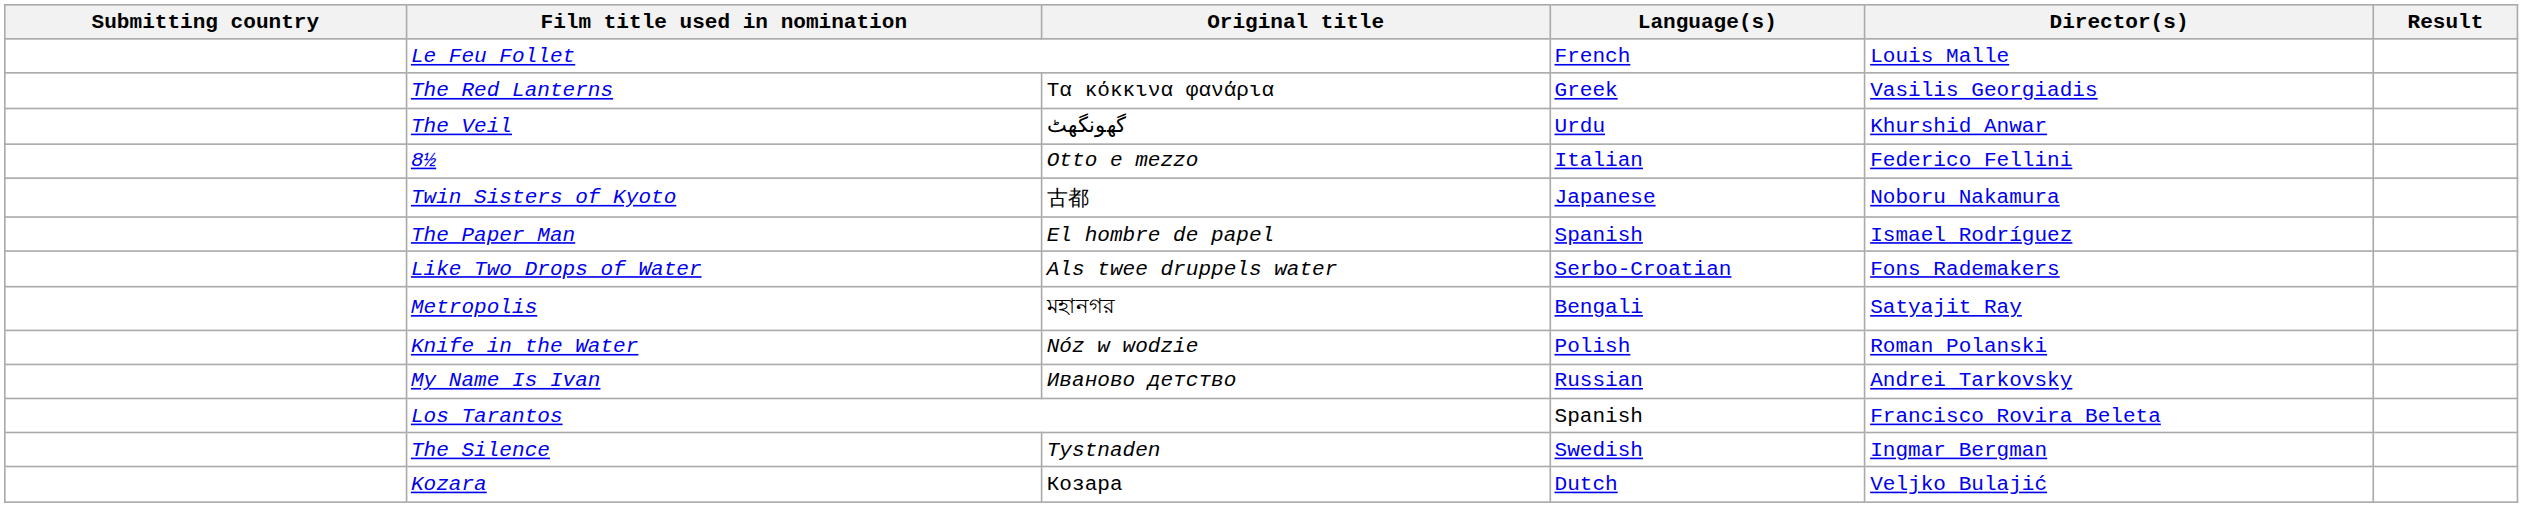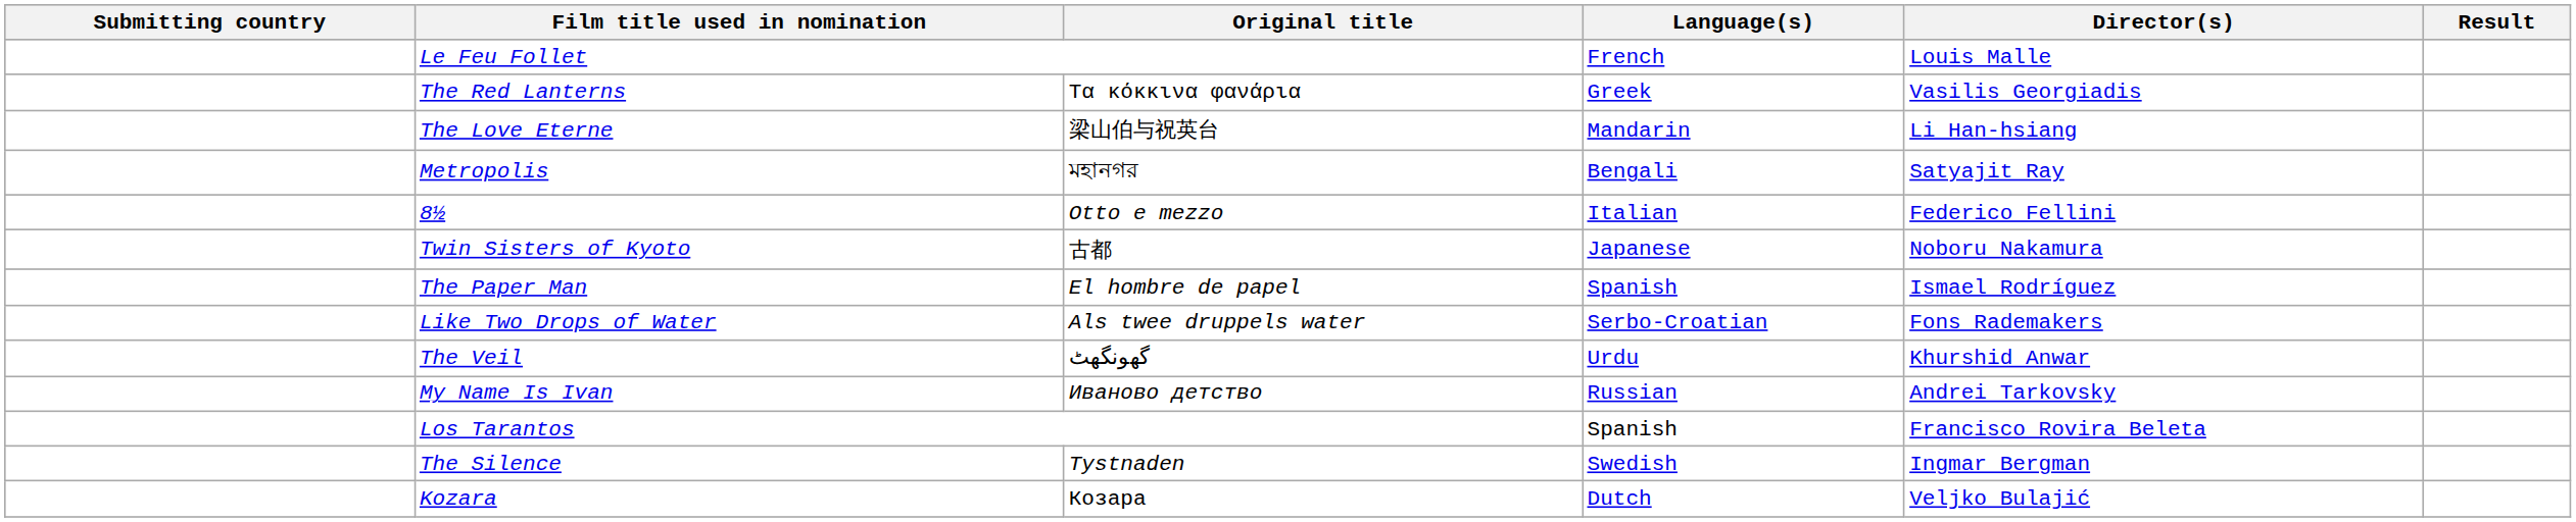+ row: The Love Eterne | 梁山伯与祝英台 | Mandarin | Li Han-hsiang
rows swapped: Metropolis <-> The Veil
- row: Knife in the Water | Nóz w wodzie | Polish | Roman Polanski
